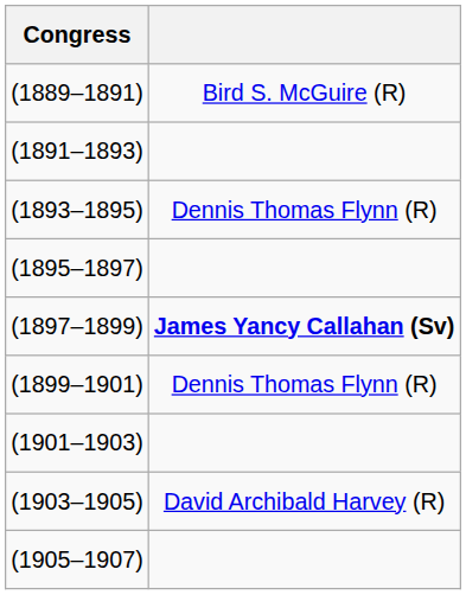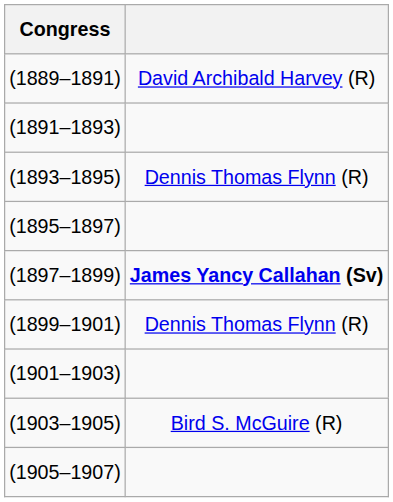(1889–1891) | column 2: Bird S. McGuire (R) -> David Archibald Harvey (R)
(1903–1905) | column 2: David Archibald Harvey (R) -> Bird S. McGuire (R)
